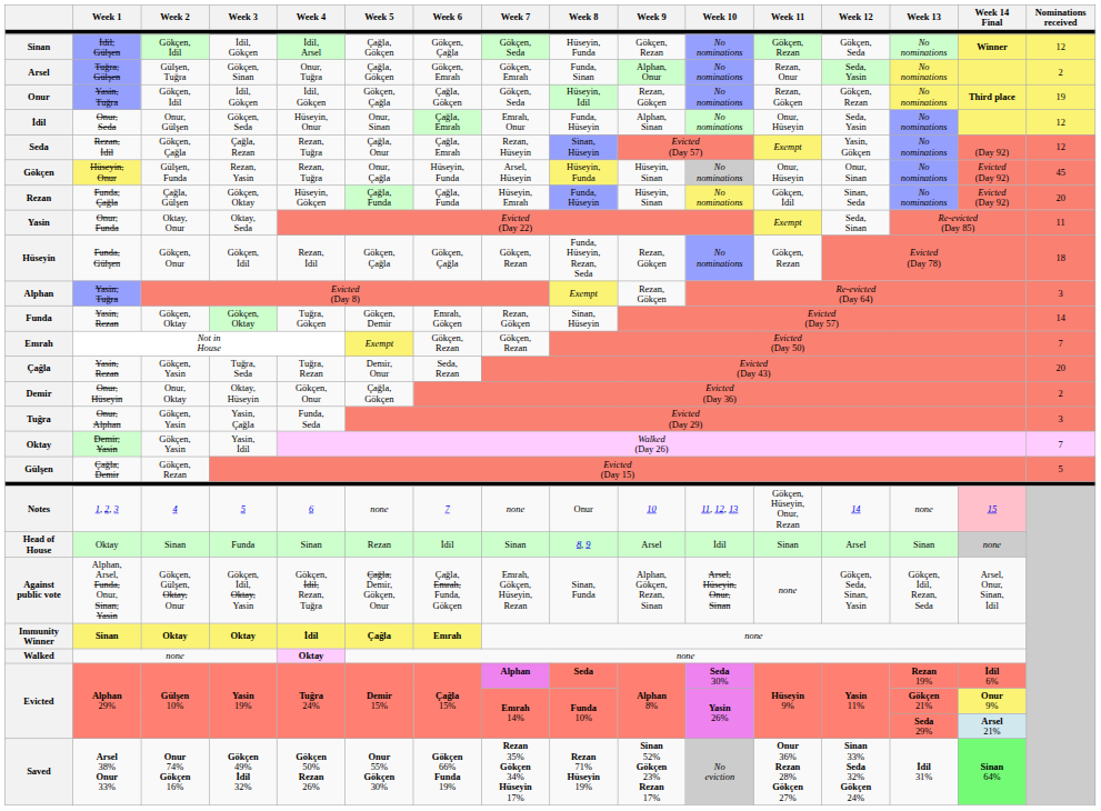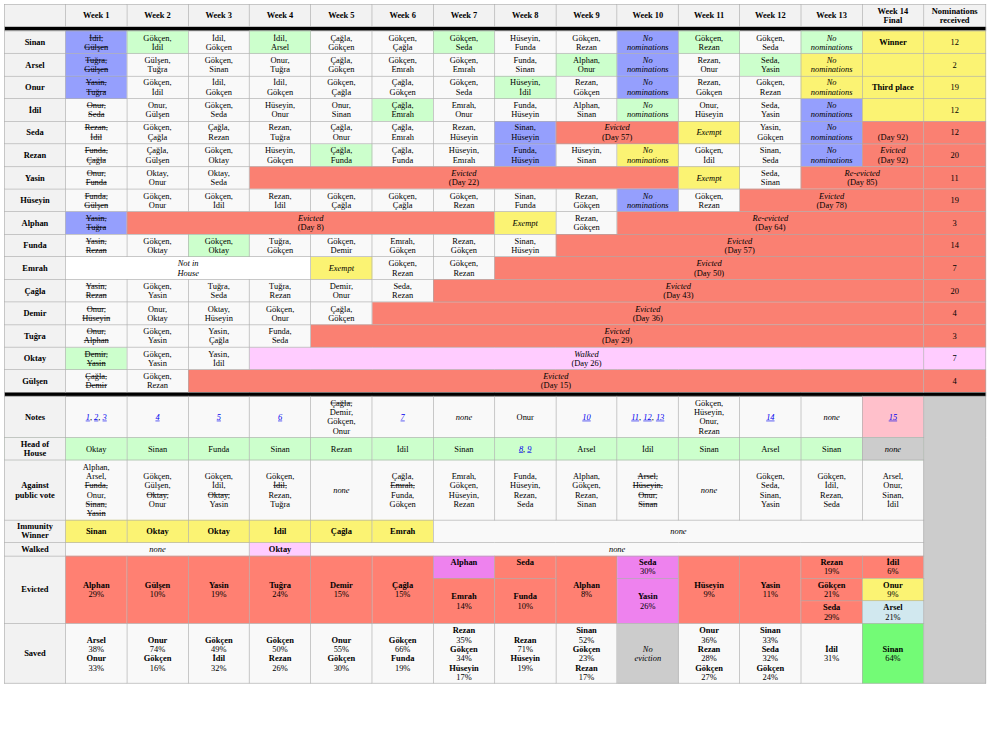- row: Gökçen | Hüseyin, Onur | Gülşen, Funda | Rezan, Yasin | Rezan, Tuğra | Onur, Çağla | Hüseyin, Funda | Arsel, Hüseyin | Hüseyin, Funda | Hüseyin, Sinan | No nominations | Onur, Hüseyin | Onur, Sinan | No nominations | Evicted (Day 92) | 45
Hüseyin | Week 8: Funda, Hüseyin, Rezan, Seda -> Sinan, Funda
Hüseyin | Nominations received: 18 -> 19
Demir | Nominations received: 2 -> 4
Gülşen | Nominations received: 5 -> 4
Notes | Week 5: none -> Çağla, Demir, Gökçen, Onur
Against public vote | Week 5: Çağla, Demir, Gökçen, Onur -> none
Against public vote | Week 8: Sinan, Funda -> Funda, Hüseyin, Rezan, Seda
